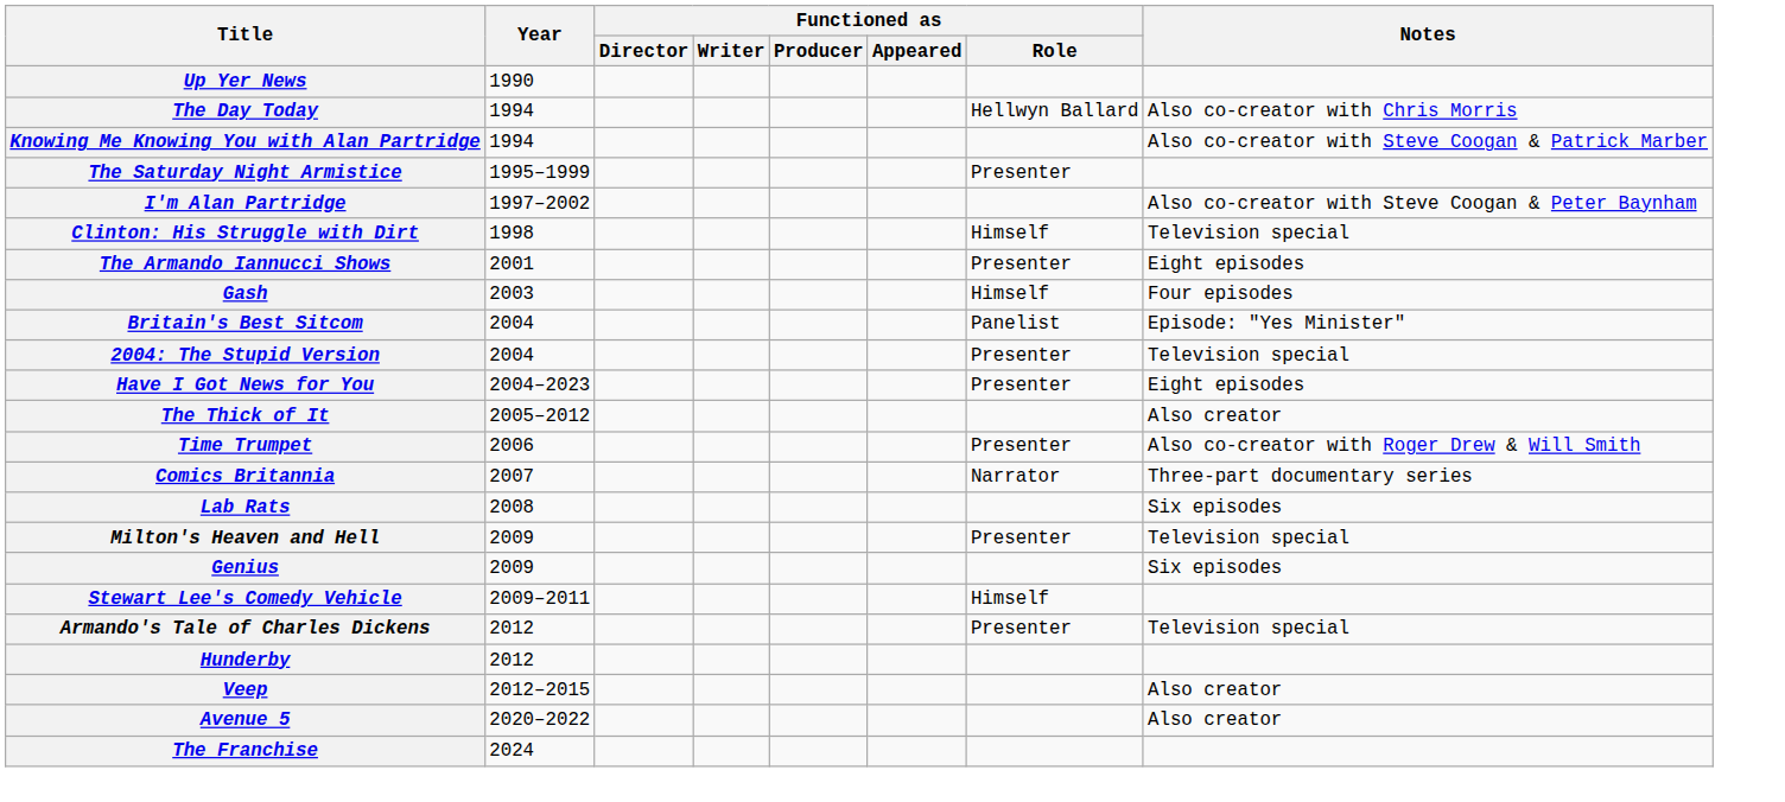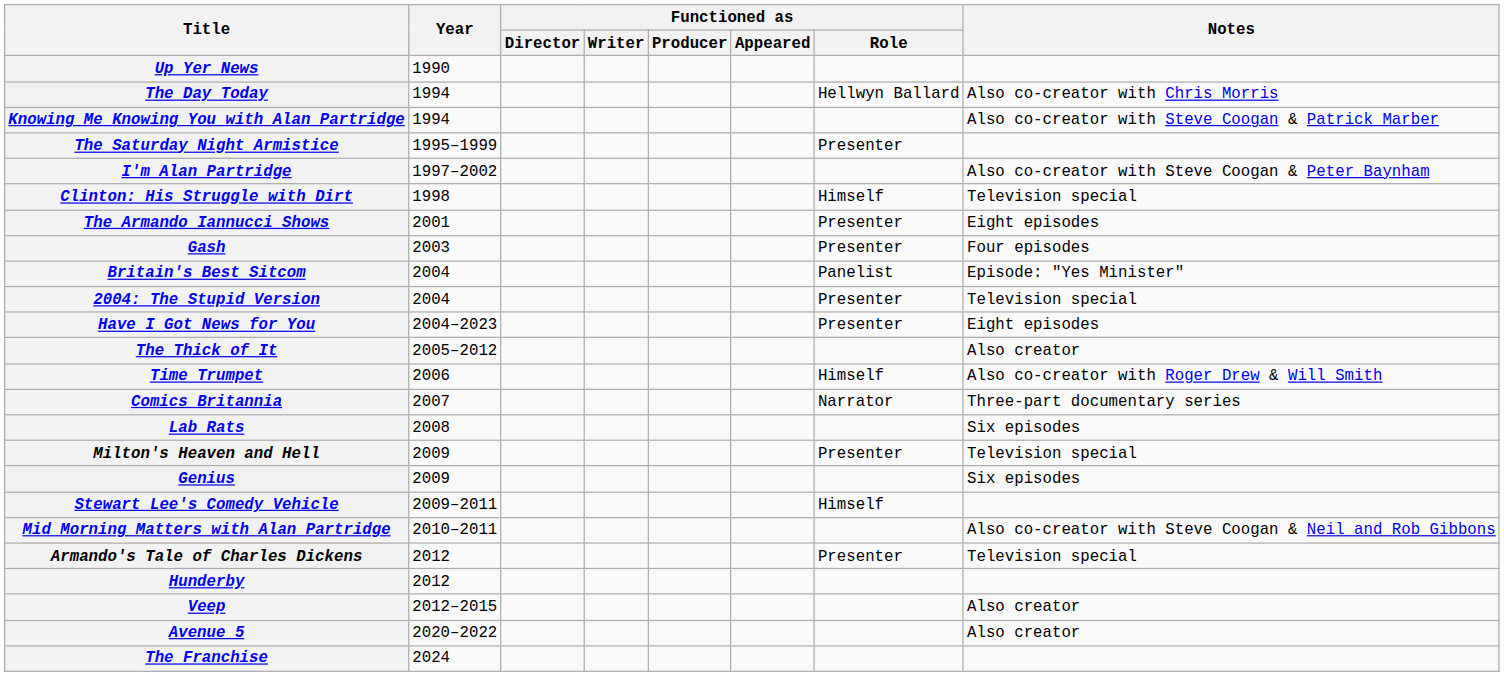Gash | Functioned as / Role: Himself -> Presenter
Time Trumpet | Functioned as / Role: Presenter -> Himself
+ row: Mid Morning Matters with Alan Partridge | 2010–2011 | Also co-creator with Steve Coogan & Neil and Rob Gibbons
